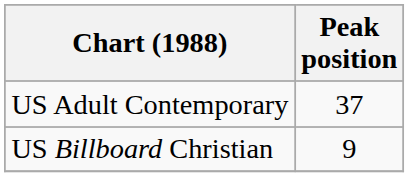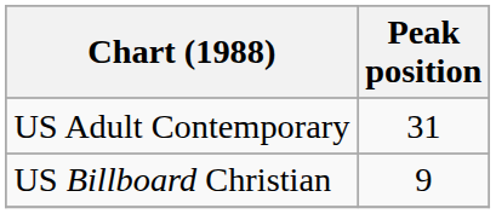US Adult Contemporary | Peak position: 37 -> 31
